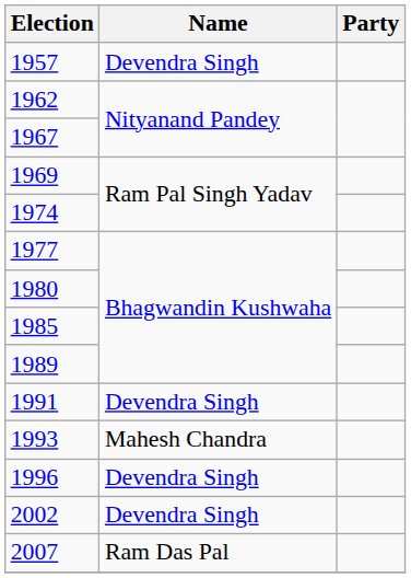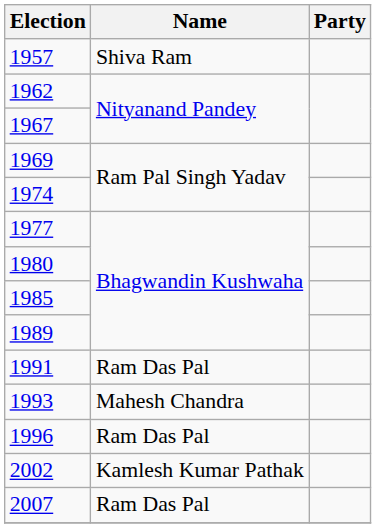1957 | Name: Devendra Singh -> Shiva Ram
1991 | Name: Devendra Singh -> Ram Das Pal
1996 | Name: Devendra Singh -> Ram Das Pal
2002 | Name: Devendra Singh -> Kamlesh Kumar Pathak
